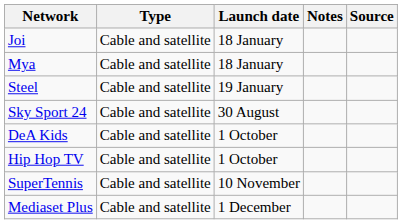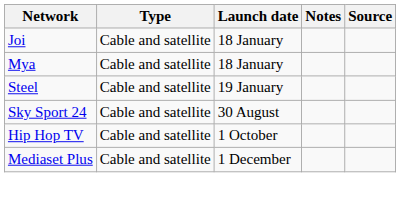- row: DeA Kids | Cable and satellite | 1 October
- row: SuperTennis | Cable and satellite | 10 November
